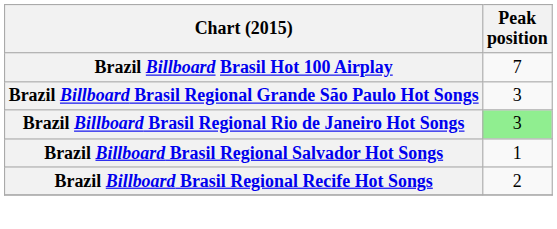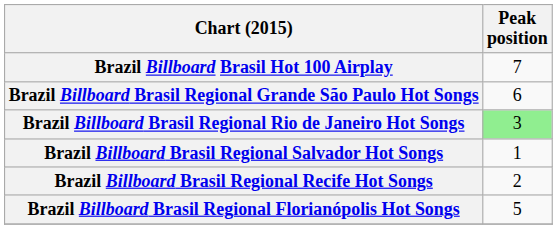Brazil Billboard Brasil Regional Grande São Paulo Hot Songs | Peak position: 3 -> 6
+ row: Brazil Billboard Brasil Regional Florianópolis Hot Songs | 5
